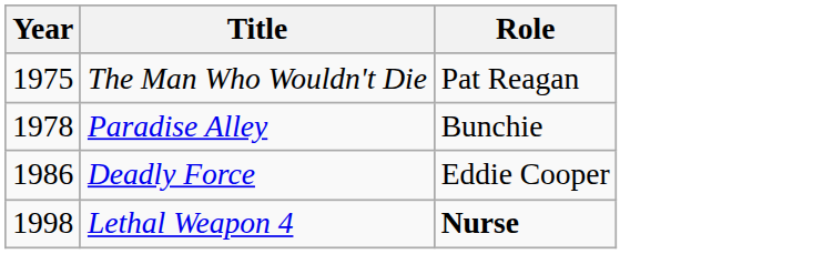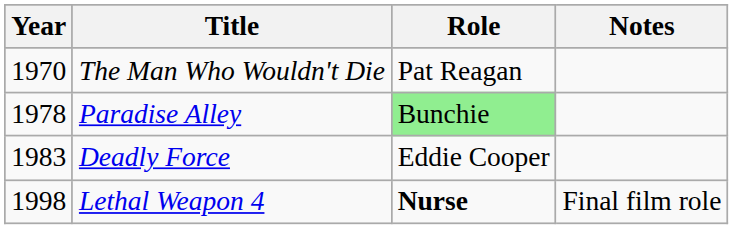+ column: Notes | Final film role
The Man Who Wouldn't Die | Year: 1975 -> 1970
Paradise Alley | Role: no background -> lightgreen background
Deadly Force | Year: 1986 -> 1983
